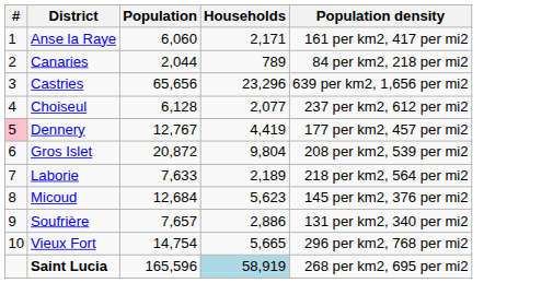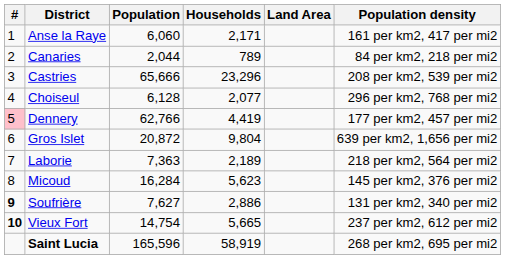+ column: Land Area
Castries | Population: 65,656 -> 65,666
Castries | Population density: 639 per km2, 1,656 per mi2 -> 208 per km2, 539 per mi2
Choiseul | Population density: 237 per km2, 612 per mi2 -> 296 per km2, 768 per mi2
Dennery | Population: 12,767 -> 62,766
Gros Islet | Population density: 208 per km2, 539 per mi2 -> 639 per km2, 1,656 per mi2
Laborie | Population: 7,633 -> 7,363
Micoud | Population: 12,684 -> 16,284
Soufrière | #: normal -> bold
Soufrière | Population: 7,657 -> 7,627
Vieux Fort | #: normal -> bold
Vieux Fort | Population density: 296 per km2, 768 per mi2 -> 237 per km2, 612 per mi2
Saint Lucia | Households: lightblue background -> no background
